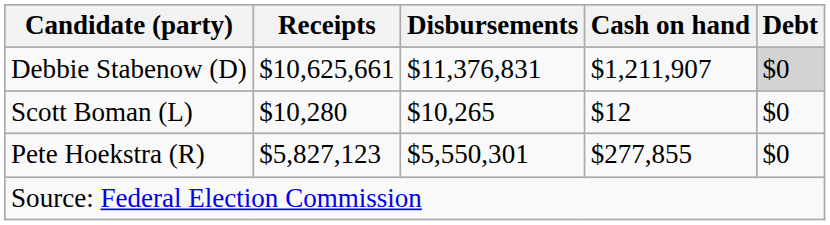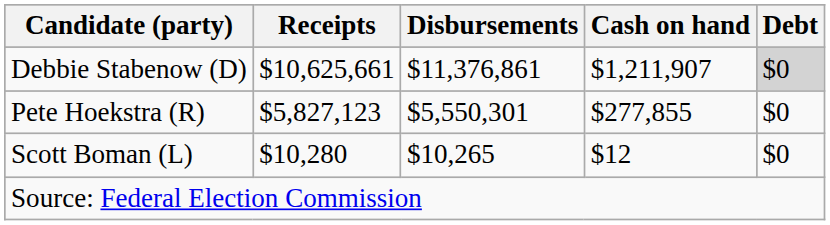Debbie Stabenow (D) | Disbursements: $11,376,831 -> $11,376,861
rows swapped: Pete Hoekstra (R) <-> Scott Boman (L)
